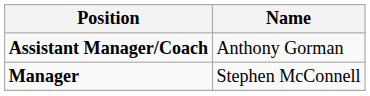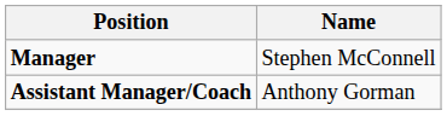rows swapped: Manager <-> Assistant Manager/Coach
